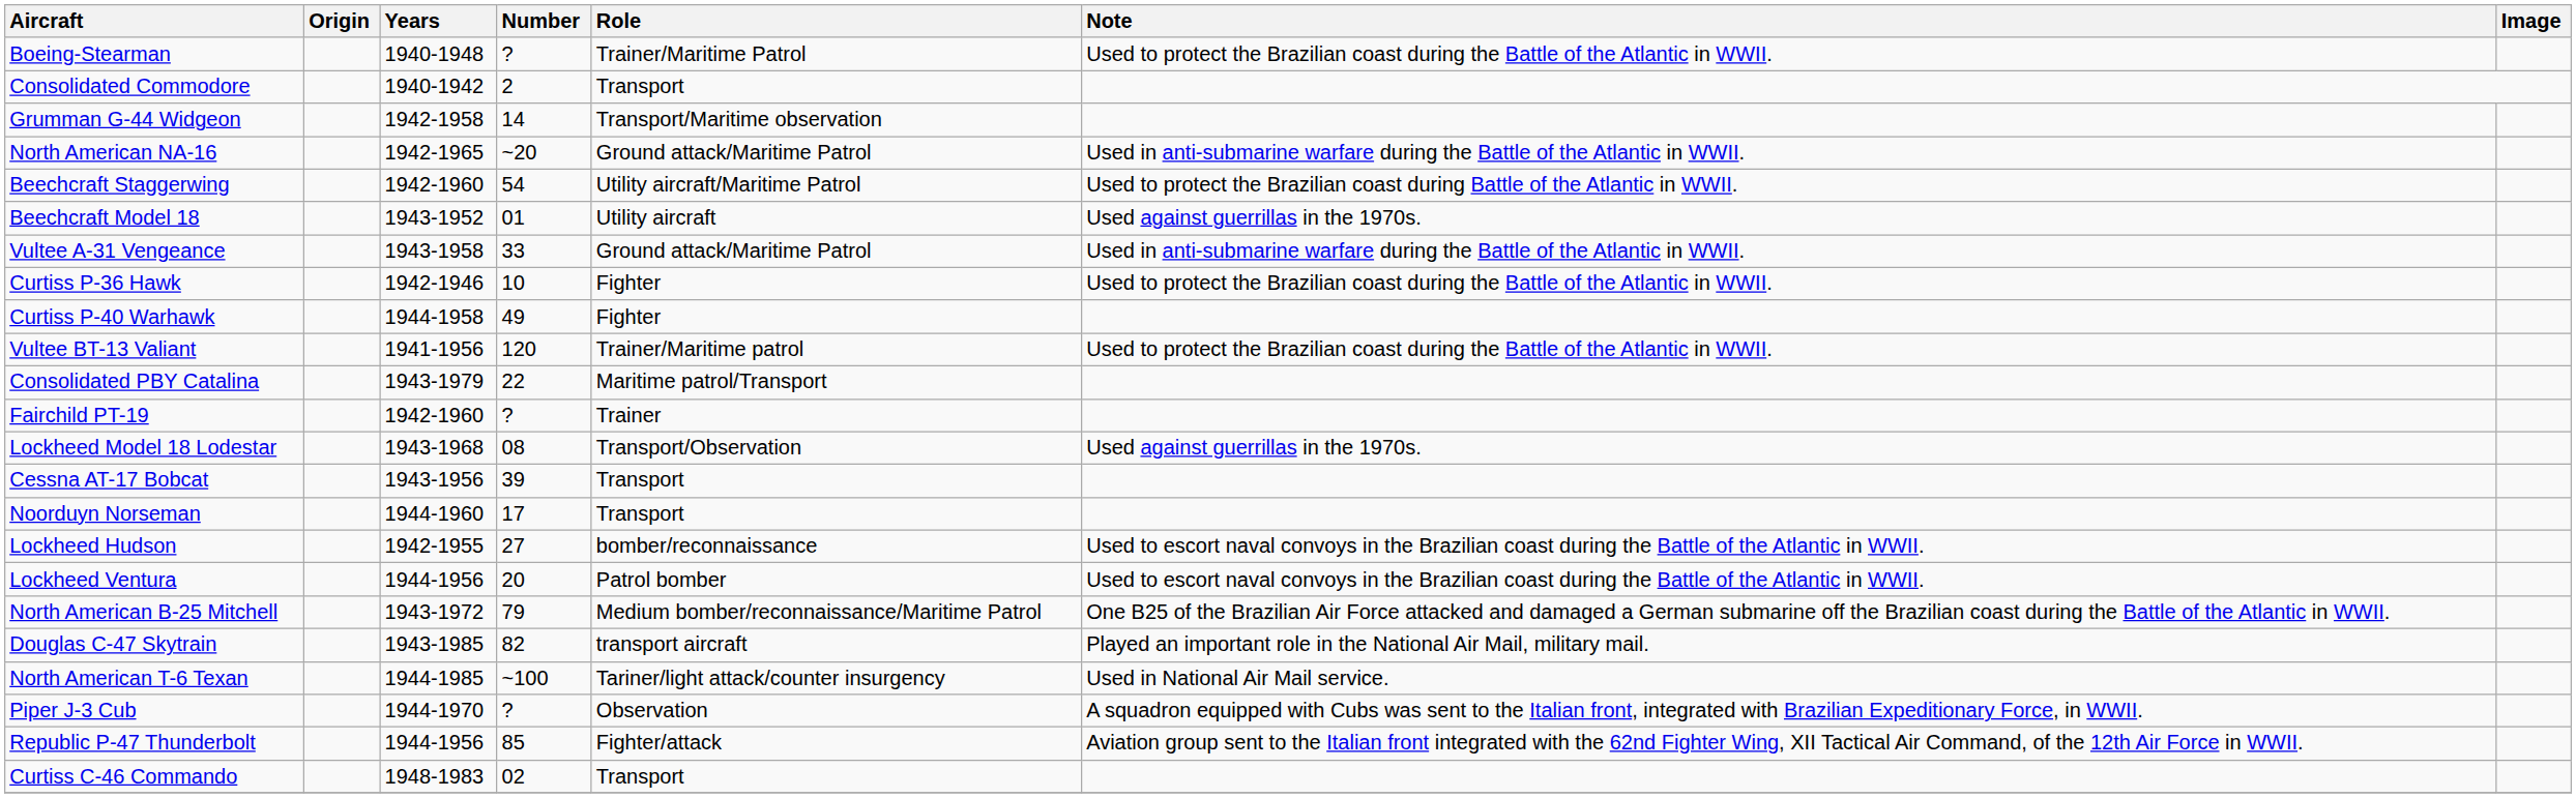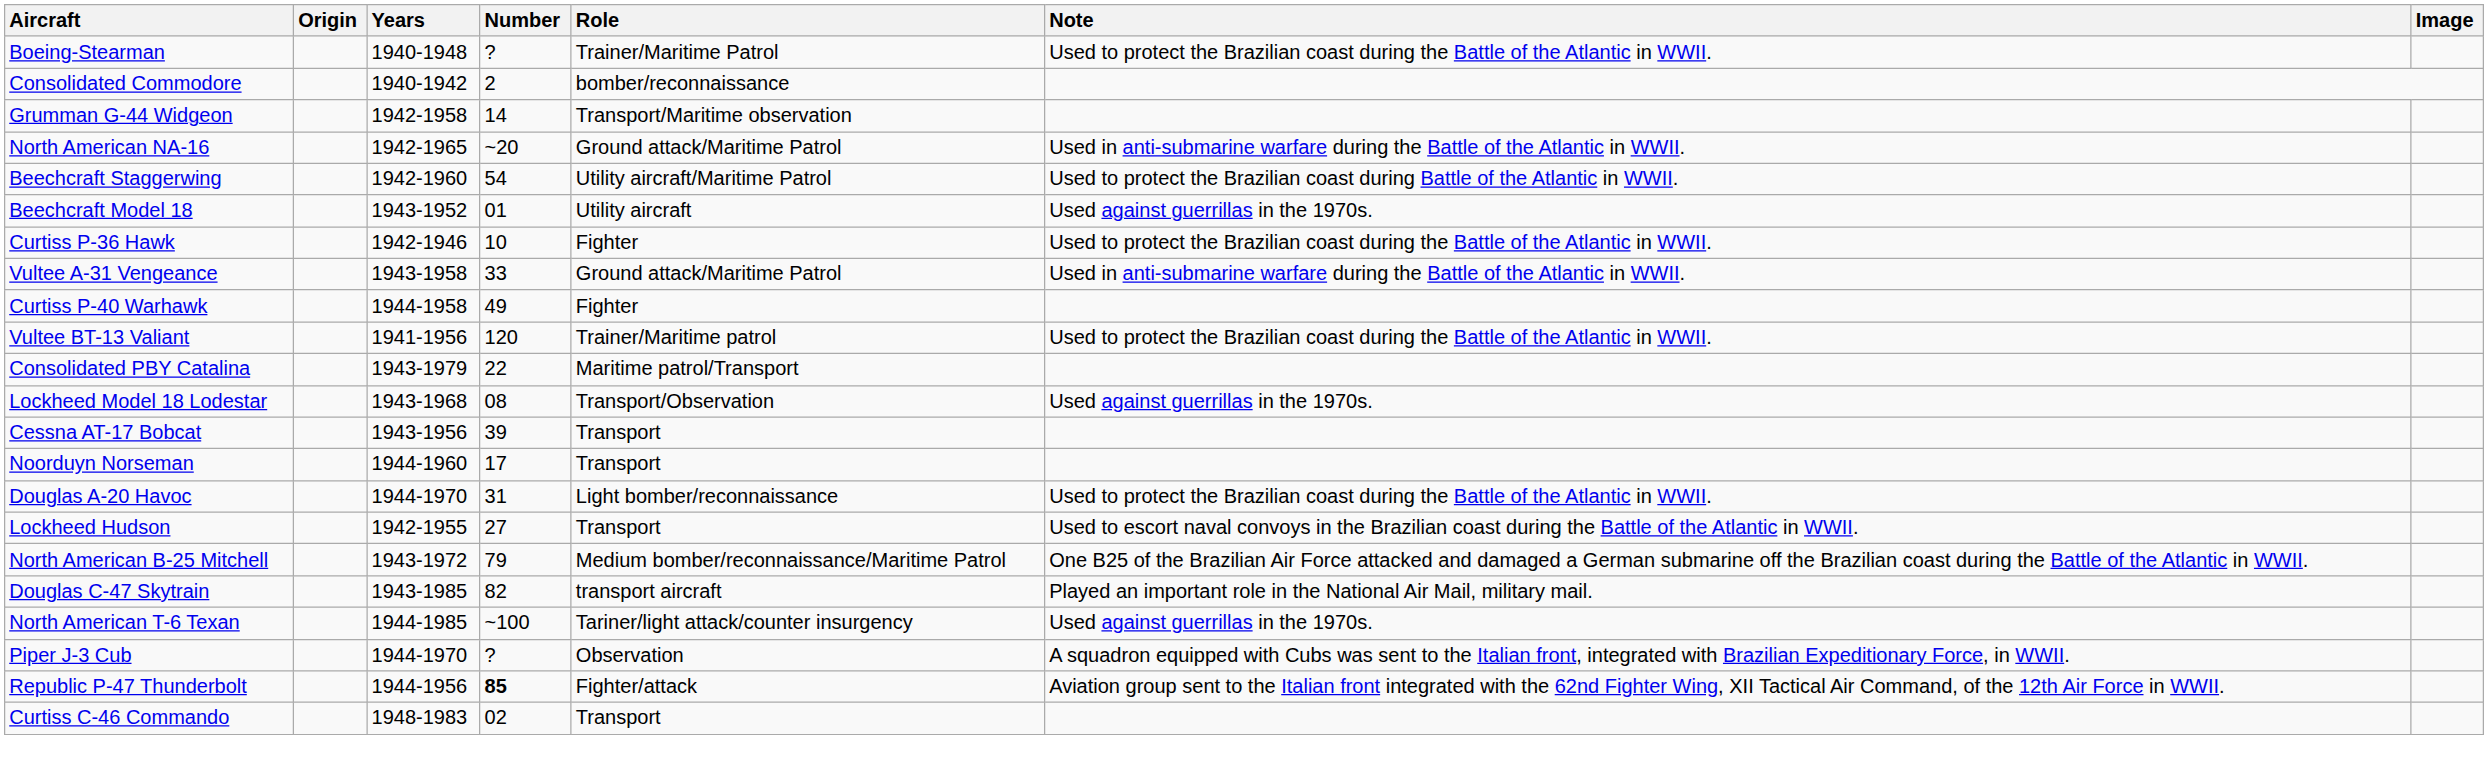Consolidated Commodore | Role: Transport -> bomber/reconnaissance
rows swapped: Vultee A-31 Vengeance <-> Curtiss P-36 Hawk
- row: Fairchild PT-19 | 1942-1960 | ? | Trainer
+ row: Douglas A-20 Havoc | 1944-1970 | 31 | Light bomber/reconnaissance | Used to protect the Brazilian coast during the Battle of the Atlantic in WWII.
Lockheed Hudson | Role: bomber/reconnaissance -> Transport
- row: Lockheed Ventura | 1944-1956 | 20 | Patrol bomber | Used to escort naval convoys in the Brazilian coast during the Battle of the Atlantic in WWII.
North American T-6 Texan | Note: Used in National Air Mail service. -> Used against guerrillas in the 1970s.
Republic P-47 Thunderbolt | Number: normal -> bold
